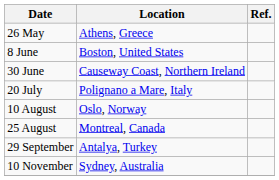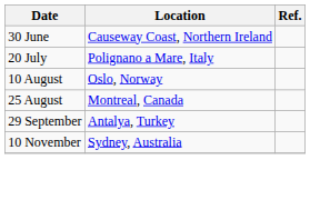- row: 26 May | Athens, Greece
- row: 8 June | Boston, United States
